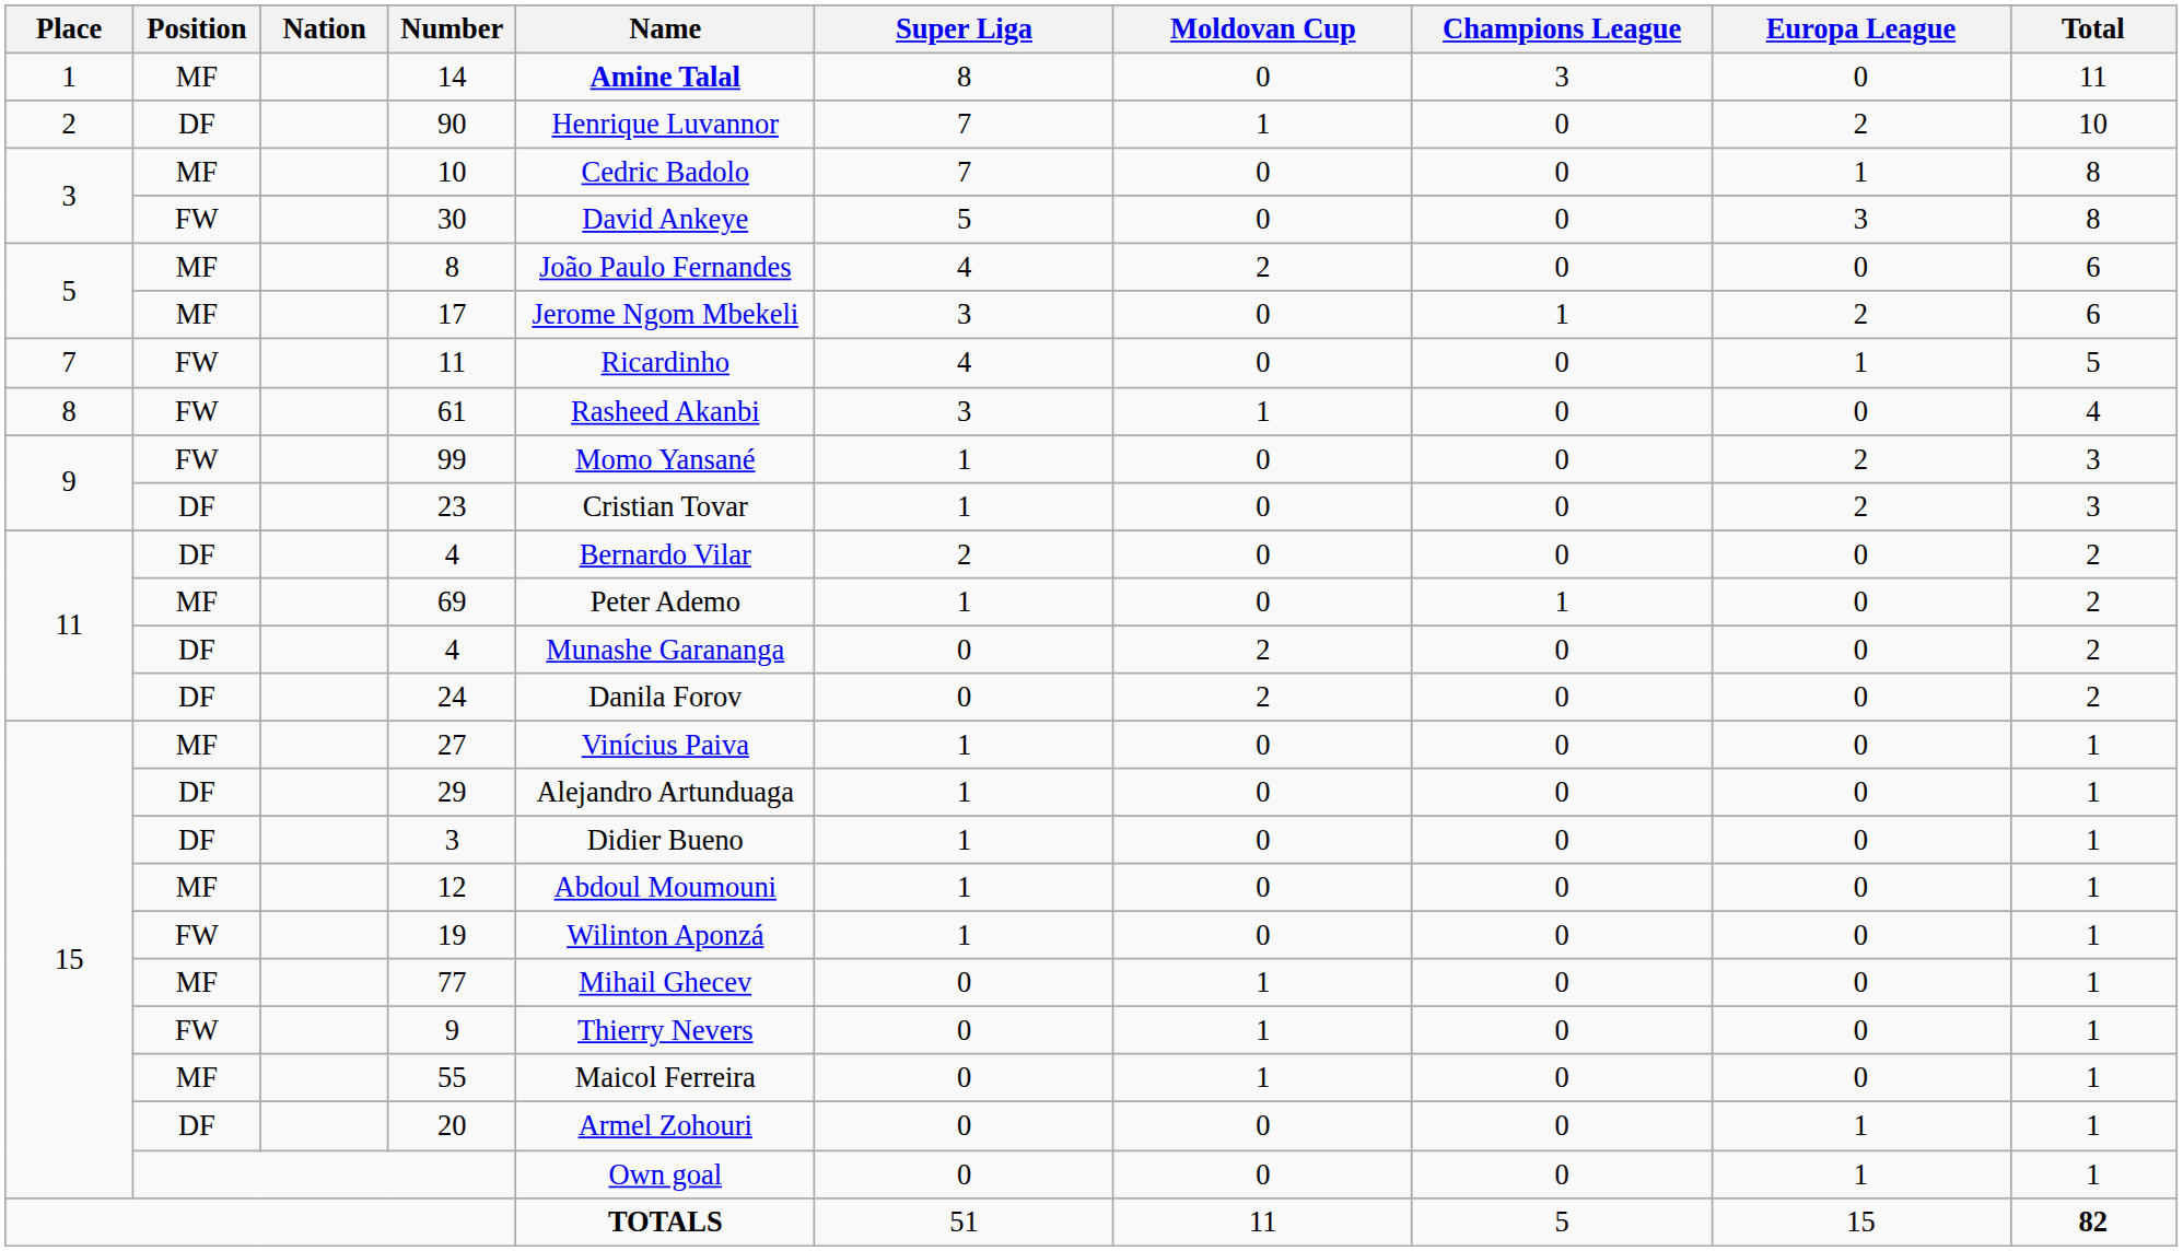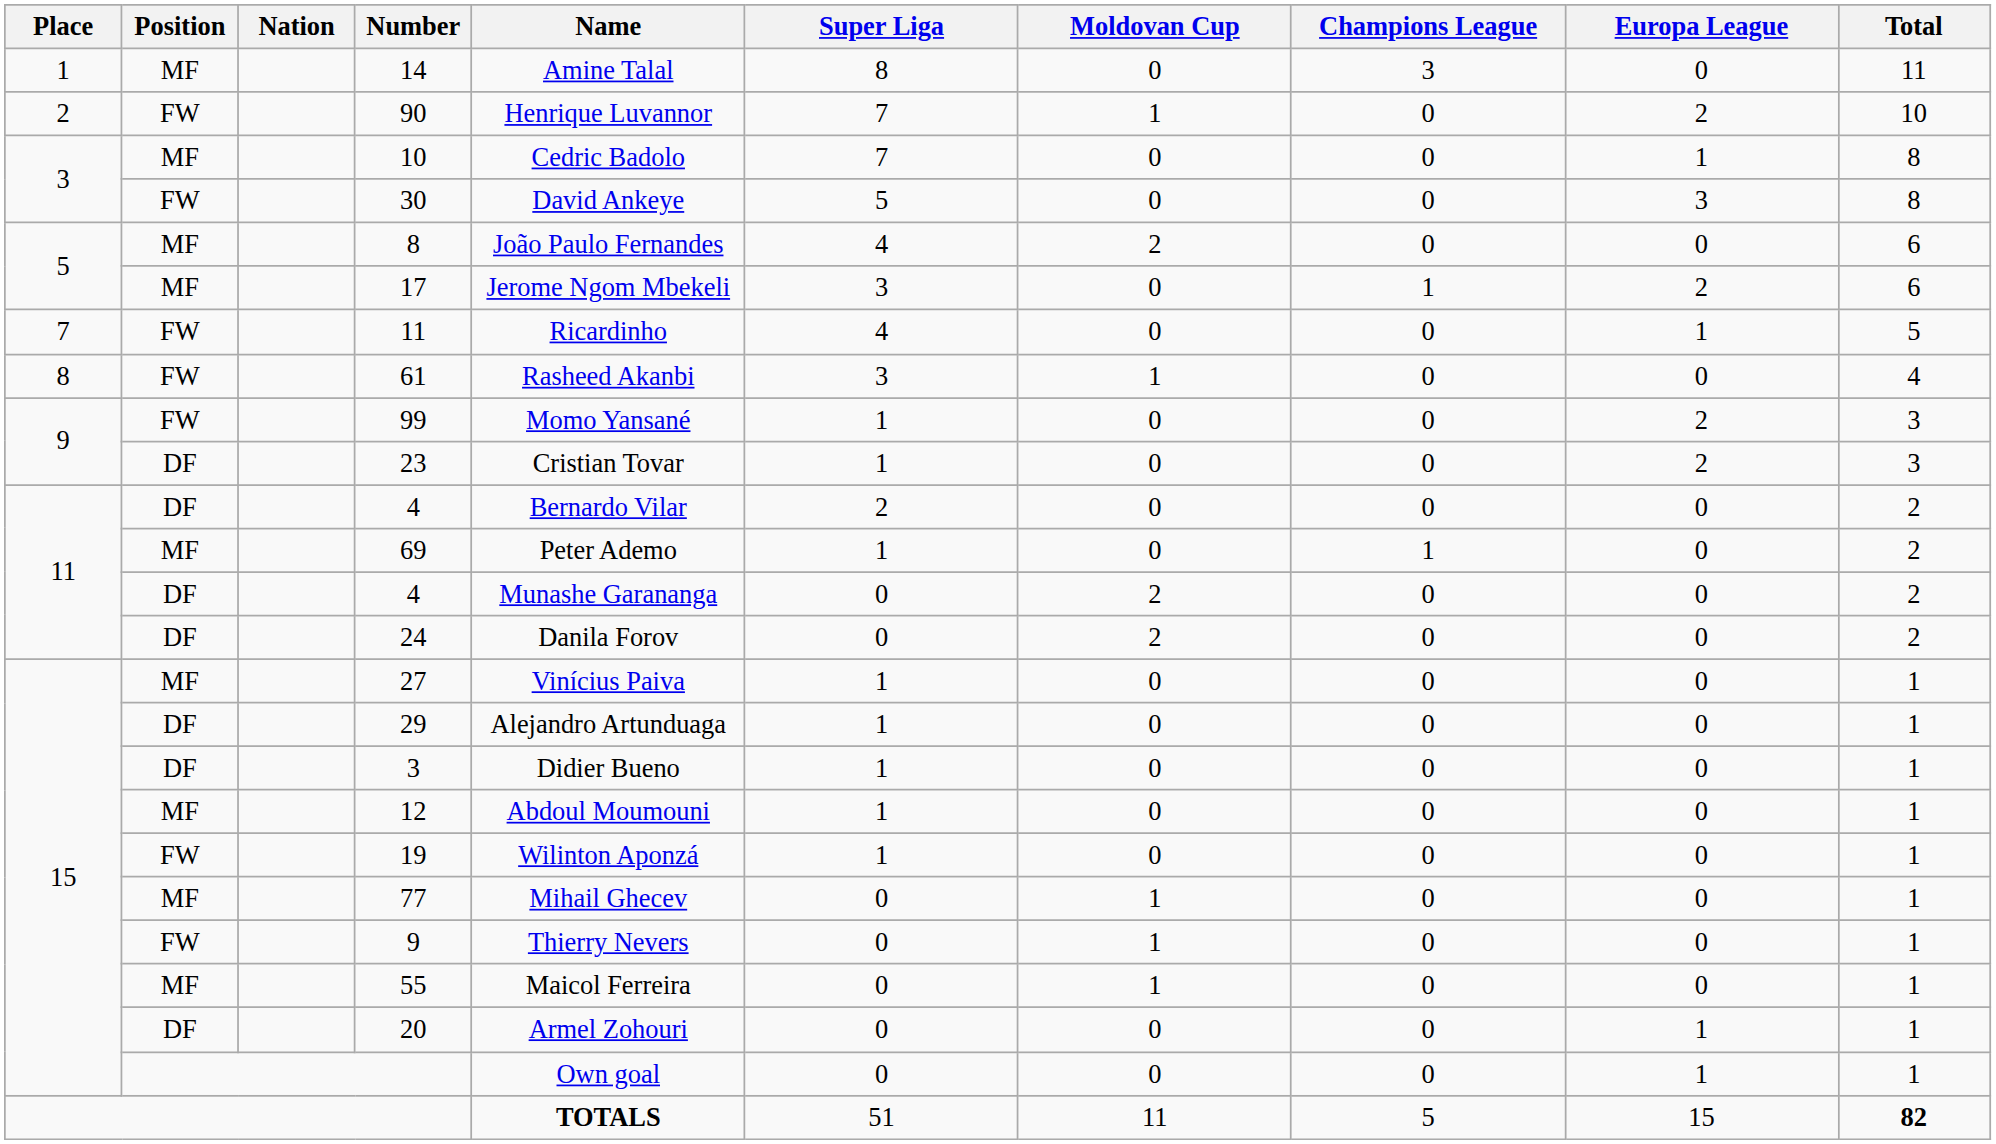14 | Name: bold -> normal
90 | Position: DF -> FW
